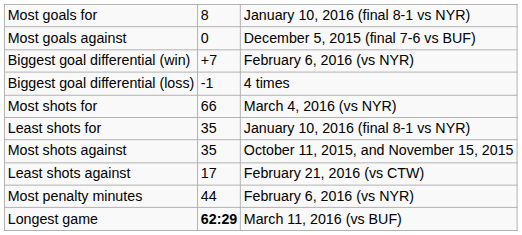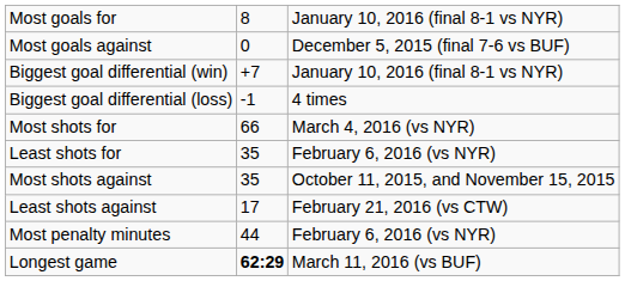Biggest goal differential (win) | column 3: February 6, 2016 (vs NYR) -> January 10, 2016 (final 8-1 vs NYR)
Least shots for | column 3: January 10, 2016 (final 8-1 vs NYR) -> February 6, 2016 (vs NYR)
